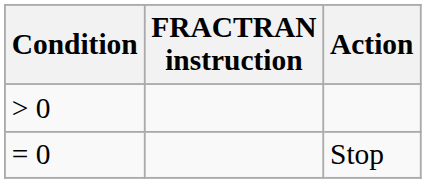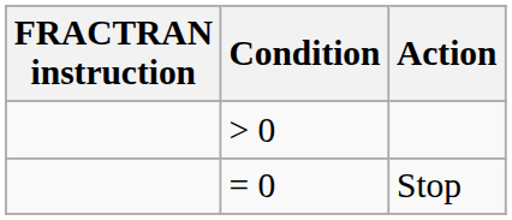columns swapped: FRACTRAN instruction <-> Condition
